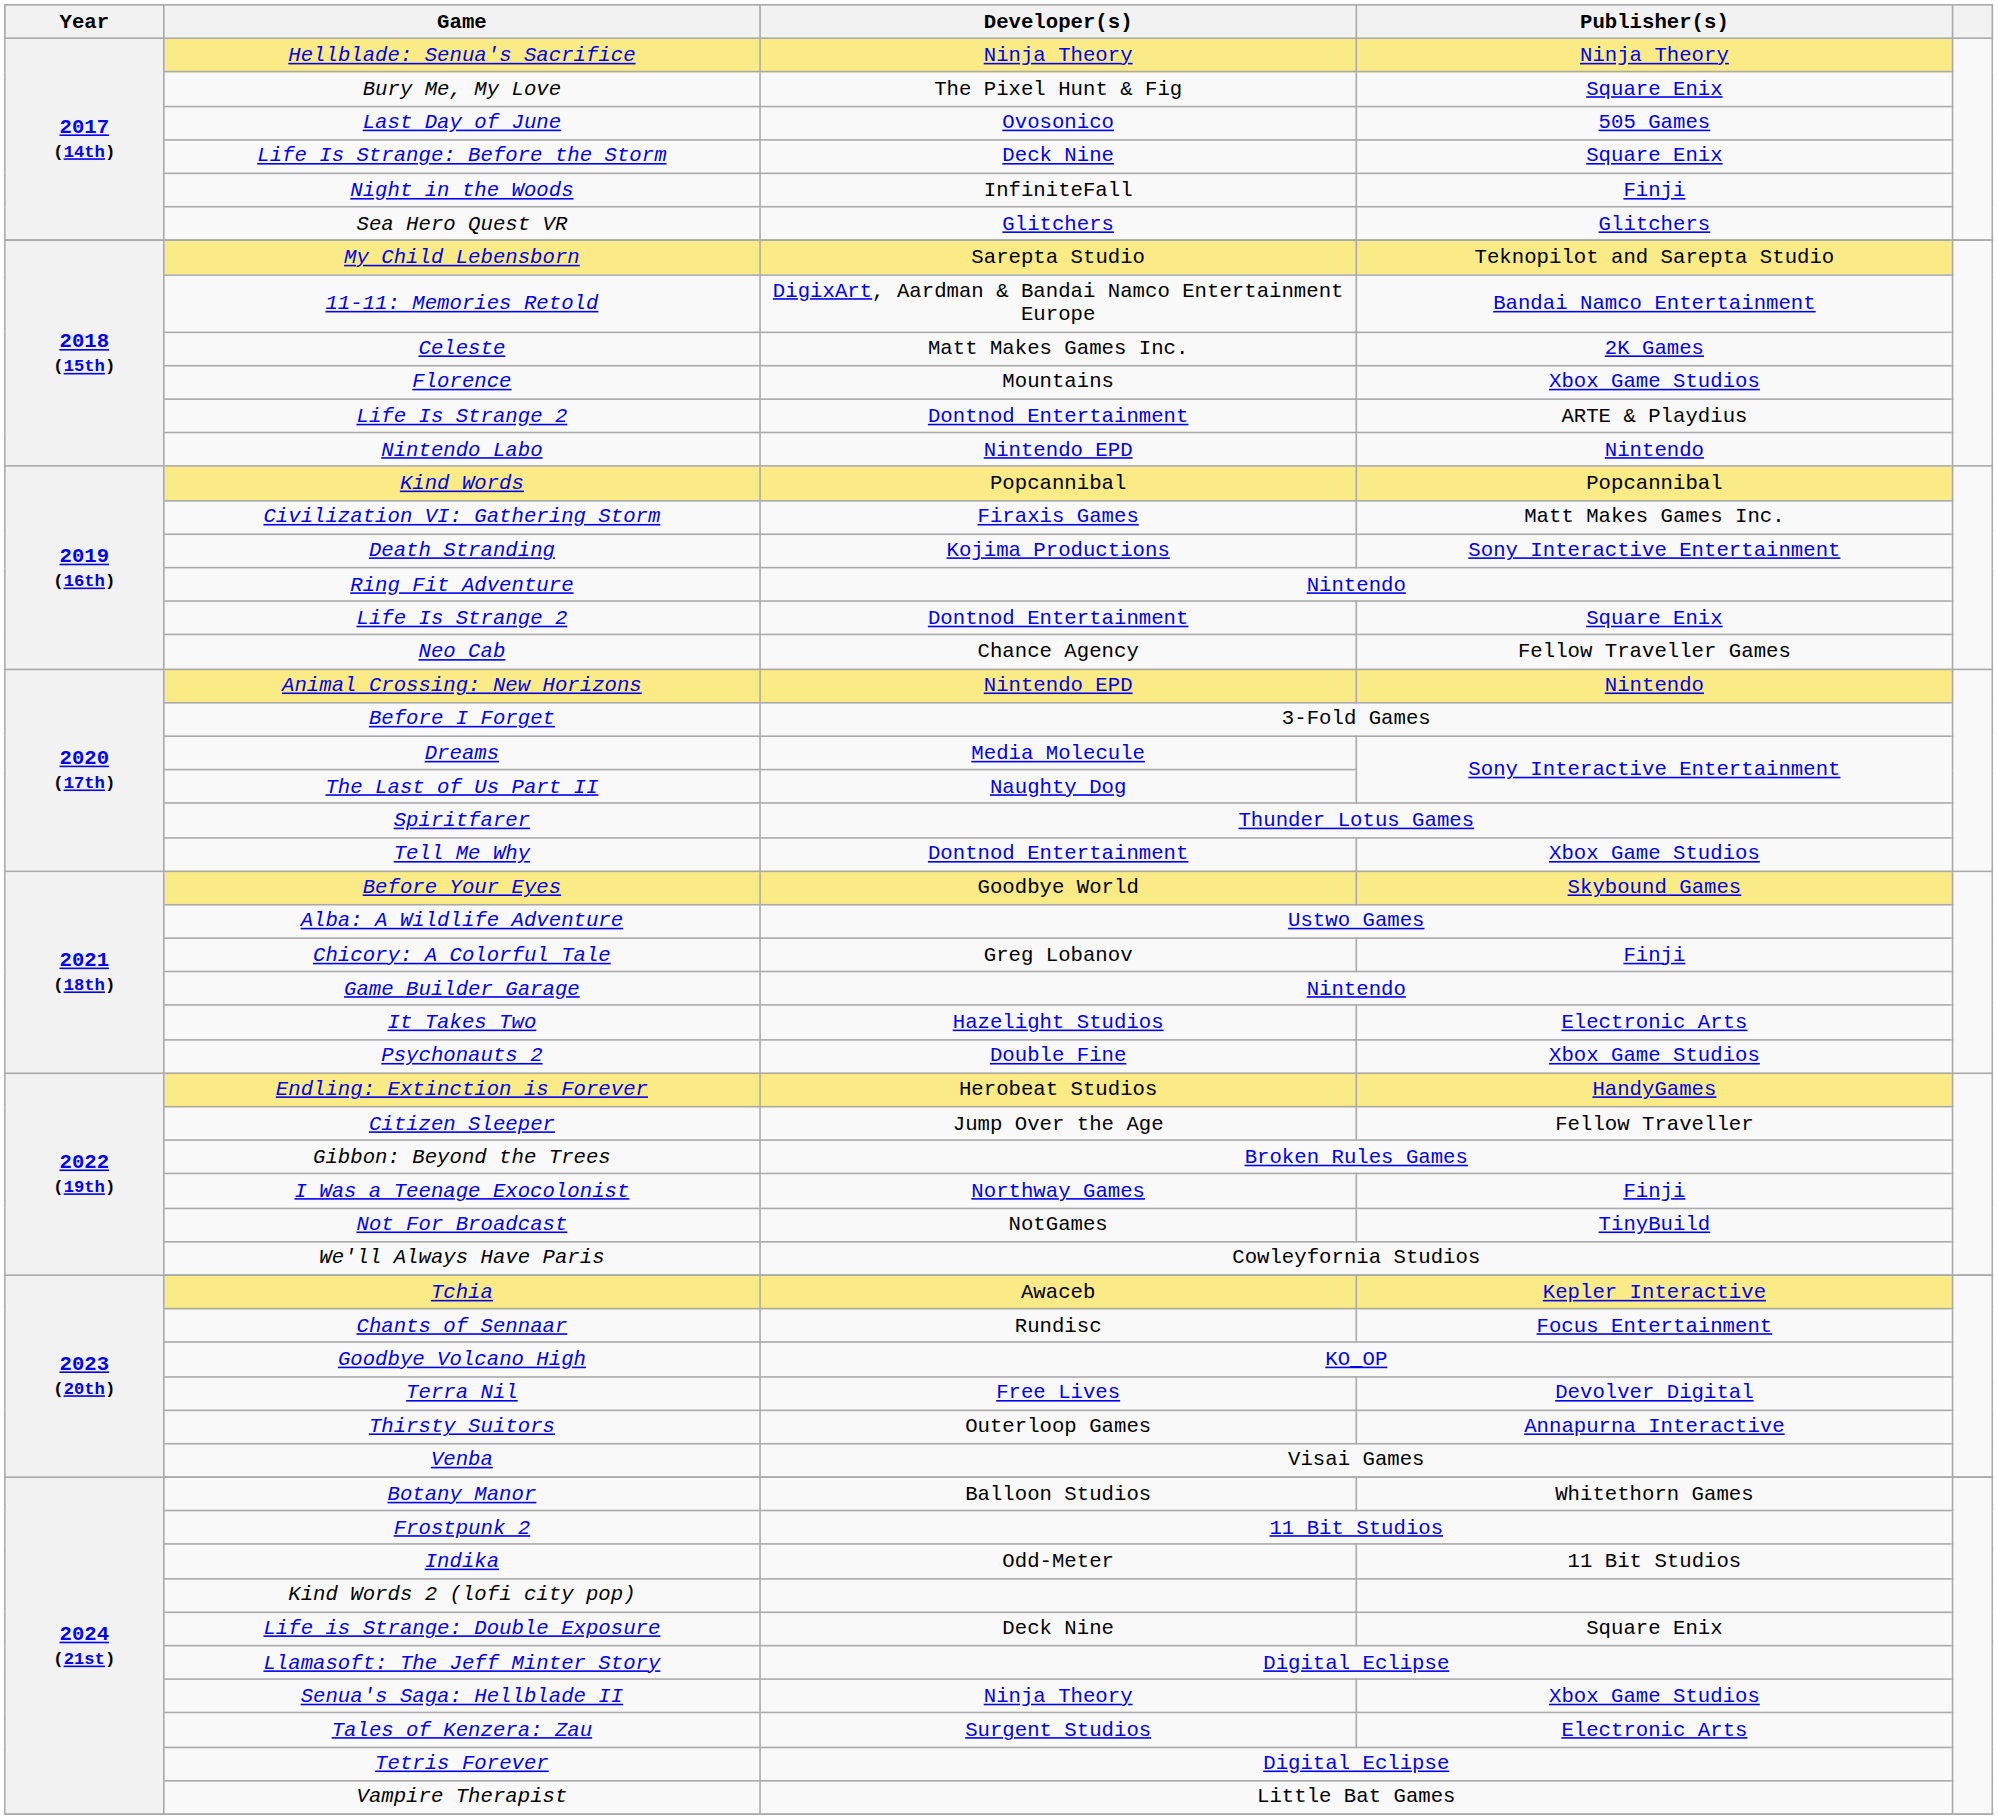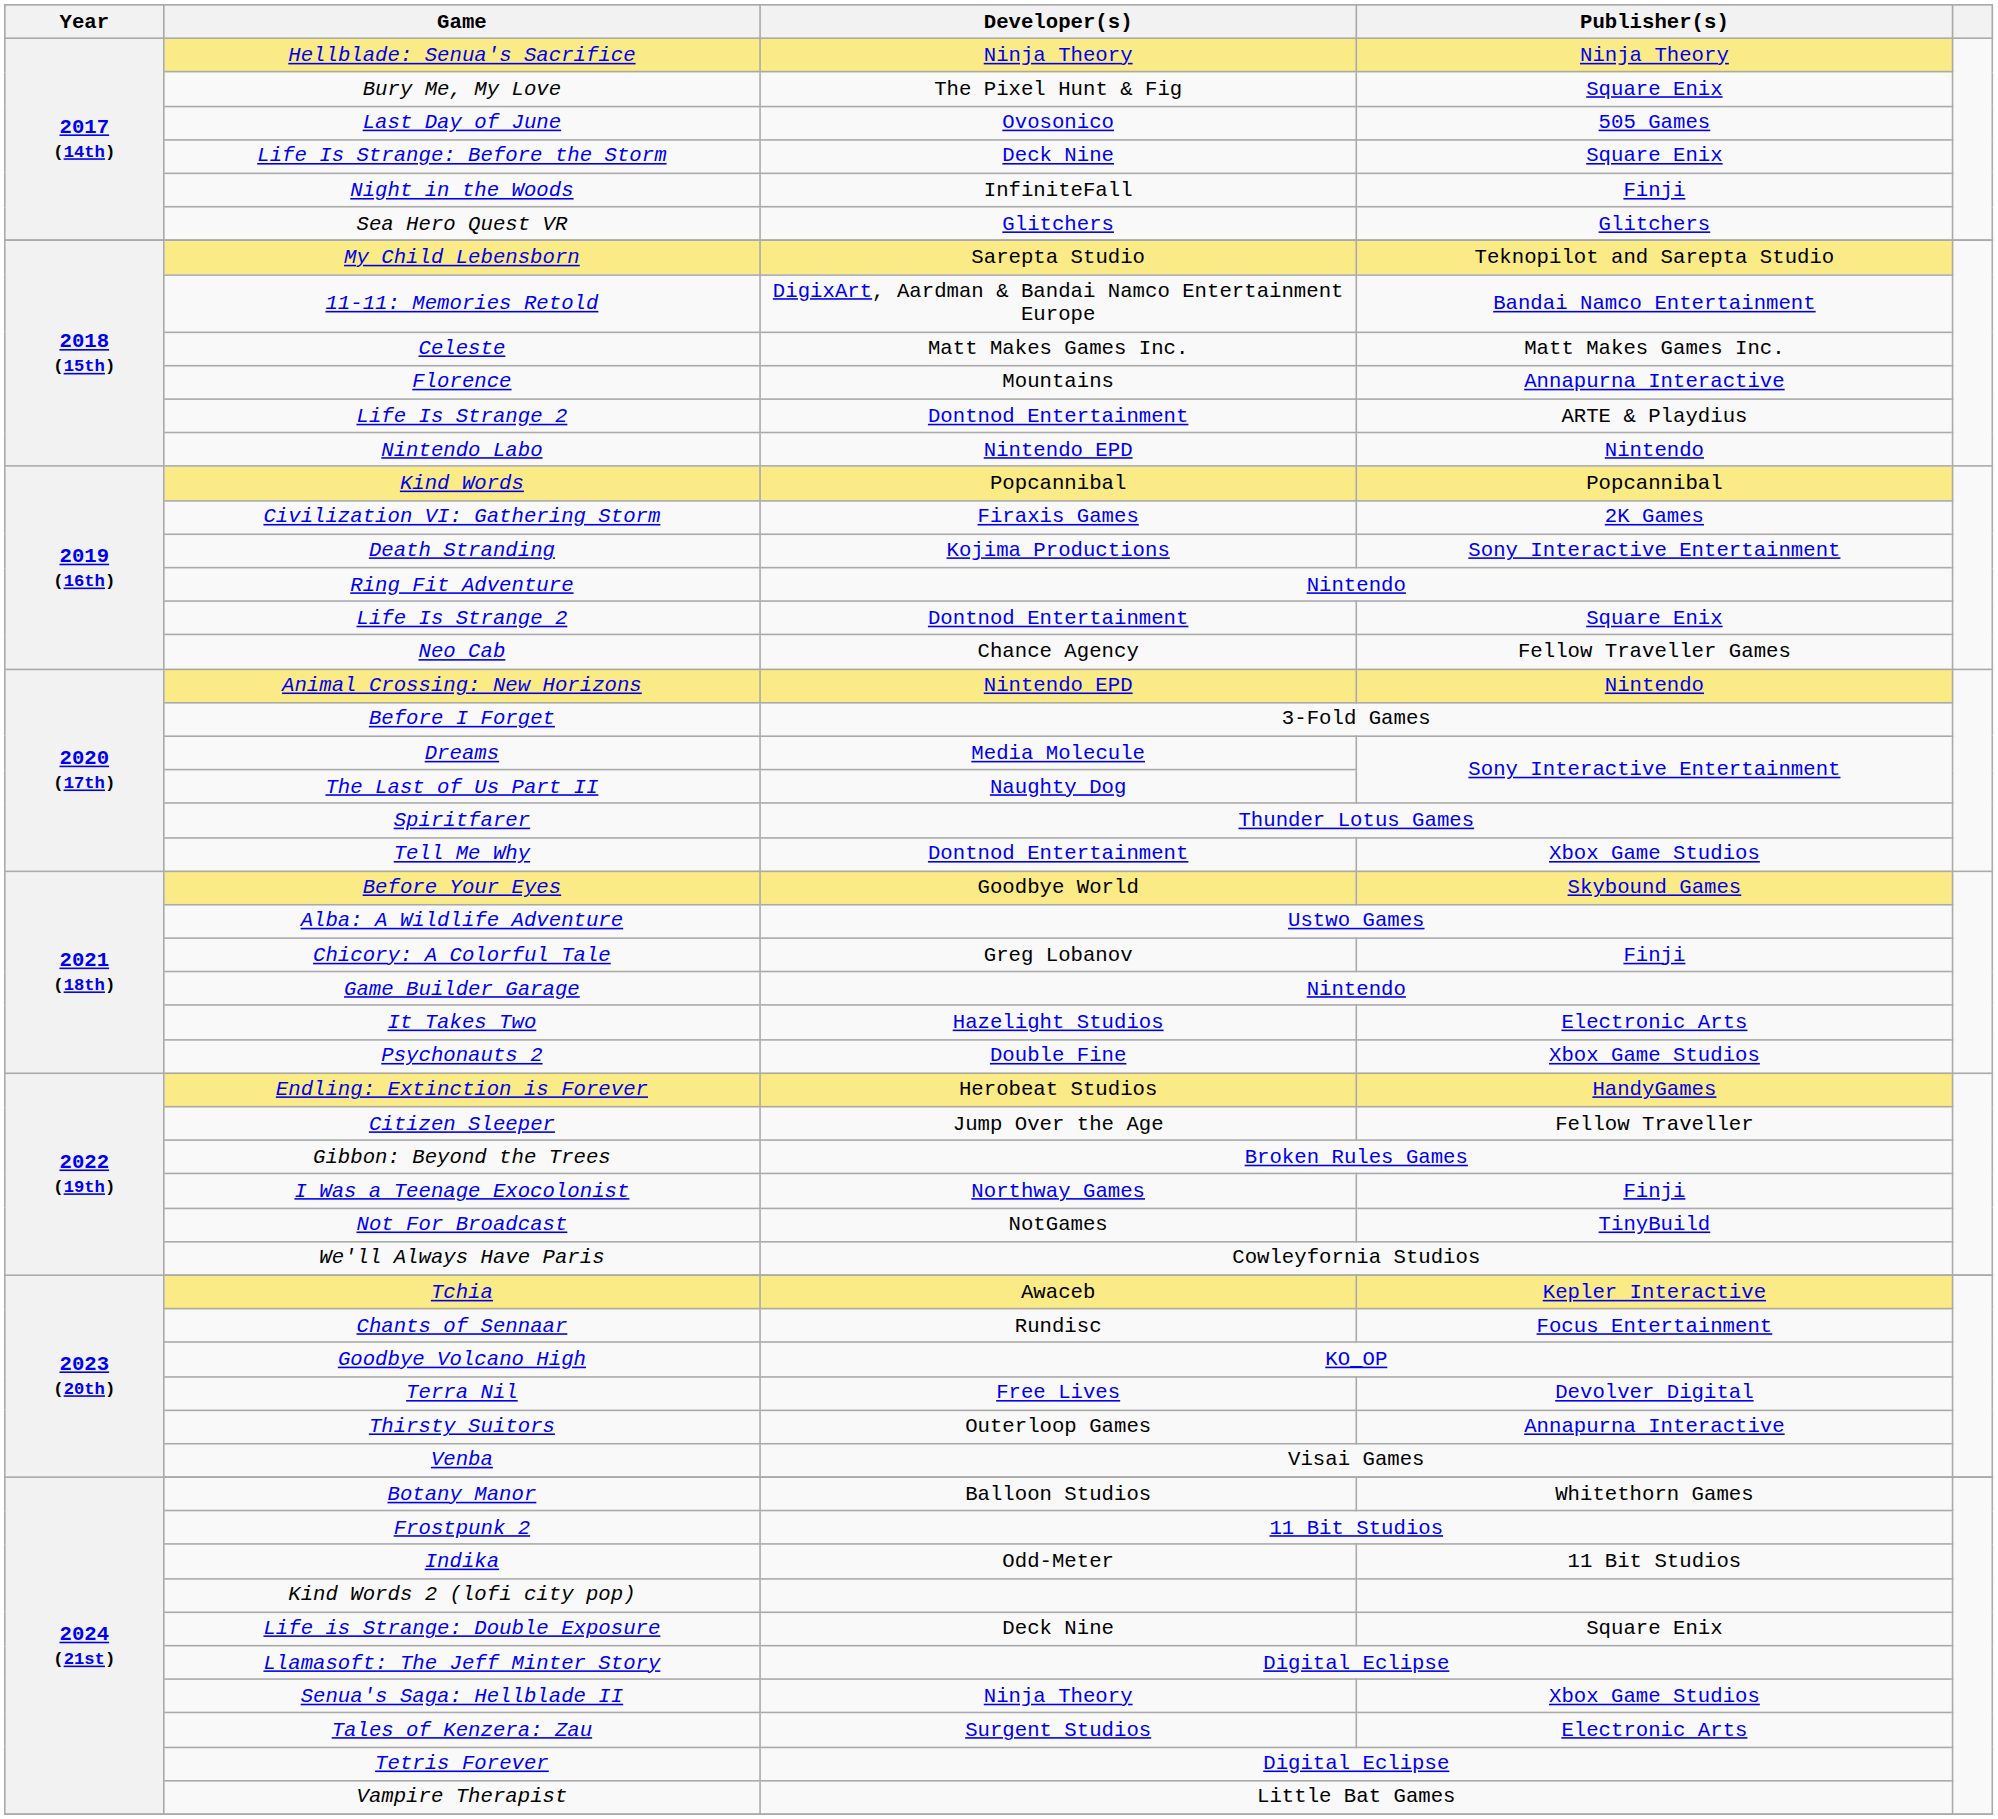Celeste | Publisher(s): 2K Games -> Matt Makes Games Inc.
Florence | Publisher(s): Xbox Game Studios -> Annapurna Interactive
Civilization VI: Gathering Storm | Publisher(s): Matt Makes Games Inc. -> 2K Games
